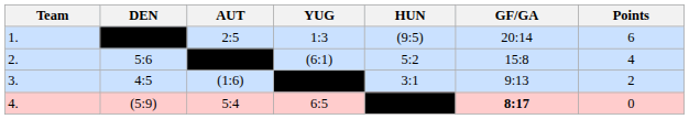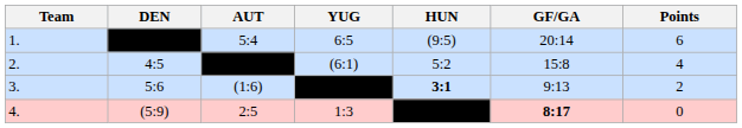1. | AUT: 2:5 -> 5:4
1. | YUG: 1:3 -> 6:5
2. | DEN: 5:6 -> 4:5
3. | DEN: 4:5 -> 5:6
3. | HUN: normal -> bold
4. | AUT: 5:4 -> 2:5
4. | YUG: 6:5 -> 1:3
